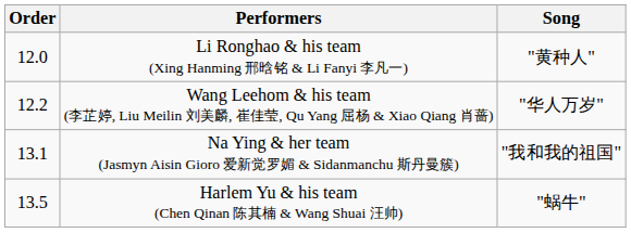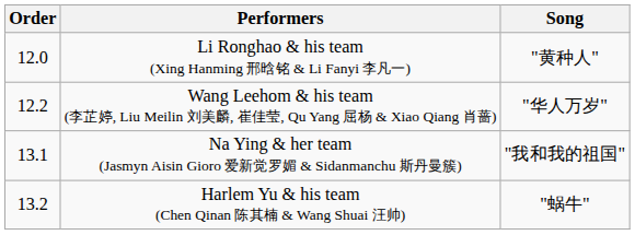Harlem Yu & his team (Chen Qinan 陈其楠 & Wang Shuai 汪帅) | Order: 13.5 -> 13.2
